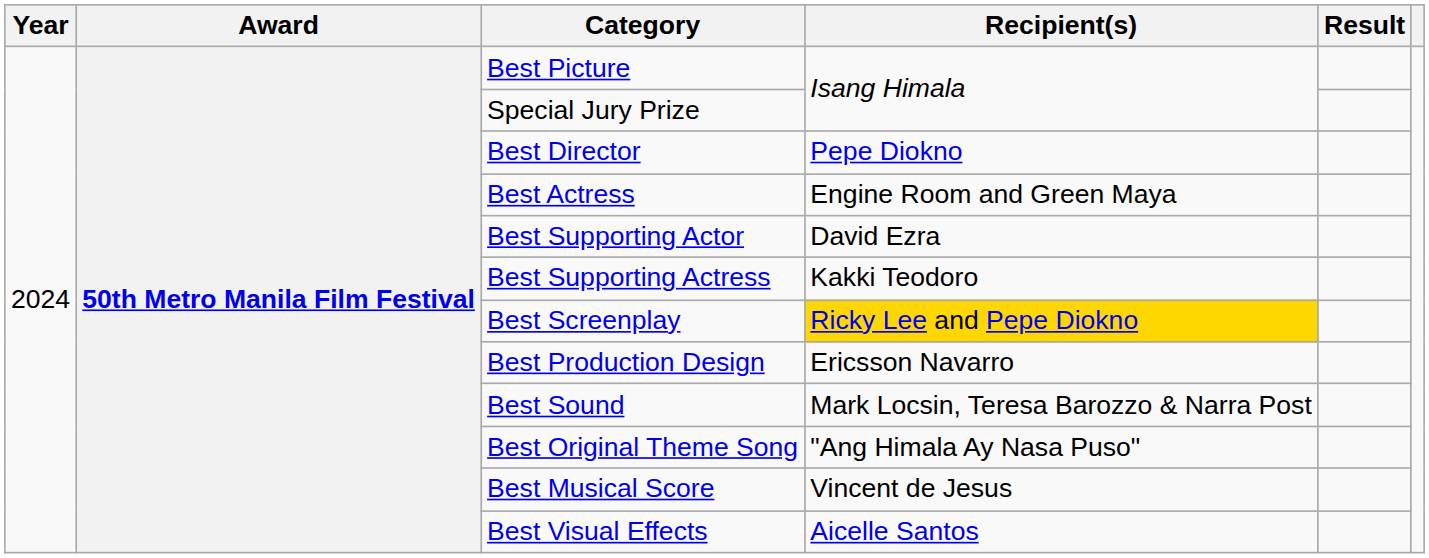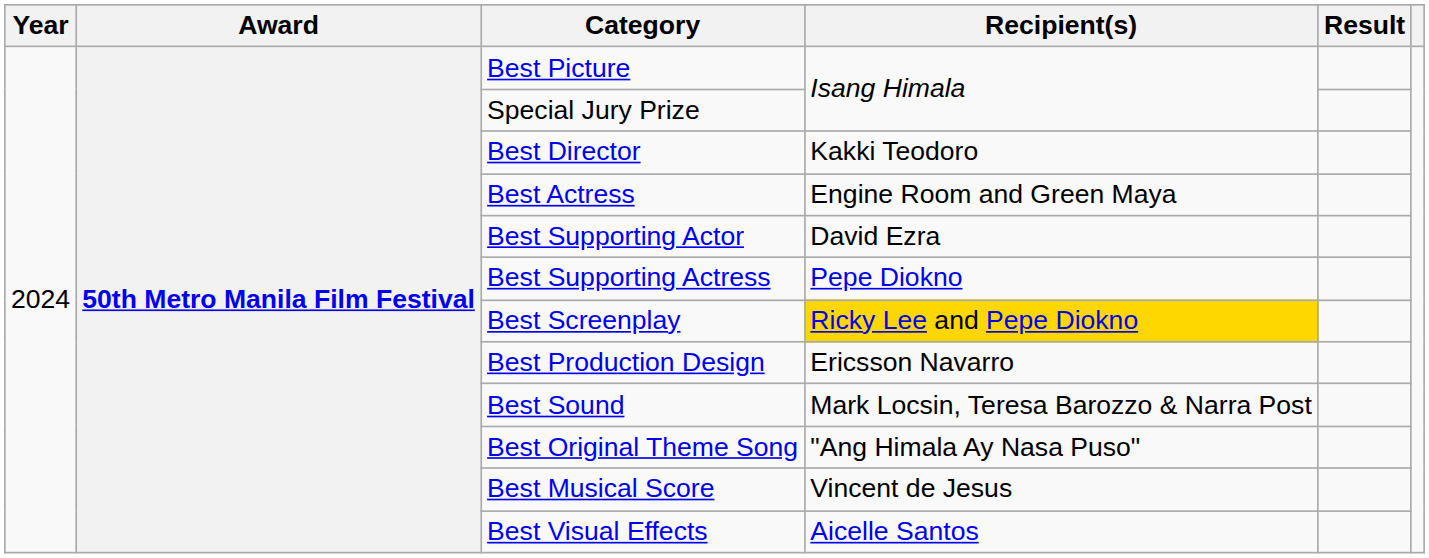Best Director | Recipient(s): Pepe Diokno -> Kakki Teodoro
Best Supporting Actress | Recipient(s): Kakki Teodoro -> Pepe Diokno
